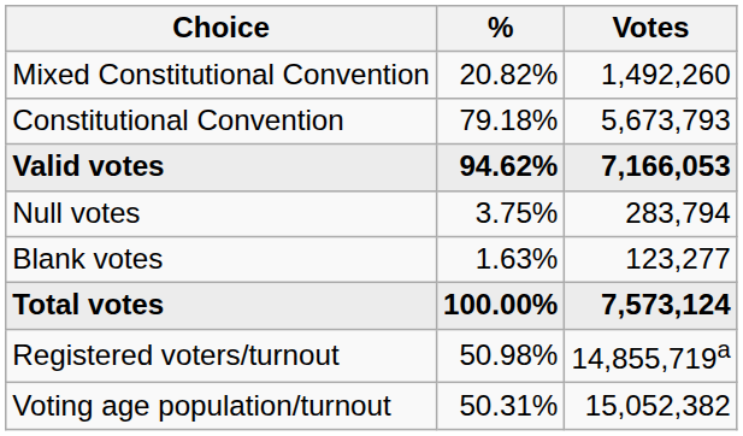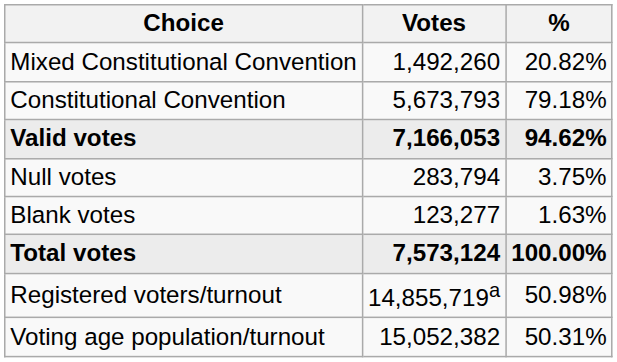columns swapped: Votes <-> %
